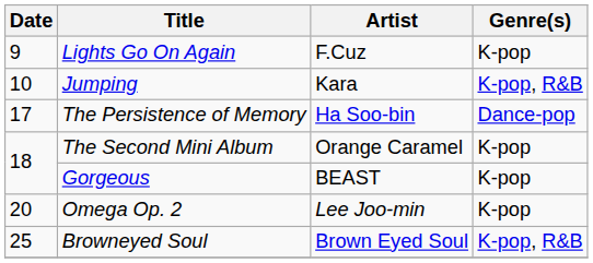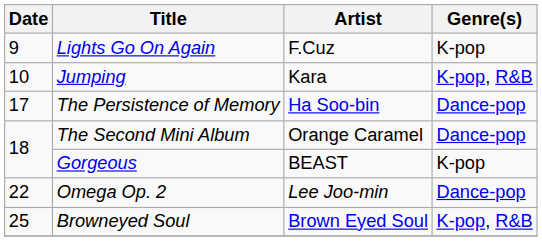The Second Mini Album | Genre(s): K-pop -> Dance-pop
Omega Op. 2 | Date: 20 -> 22
Omega Op. 2 | Genre(s): K-pop -> Dance-pop
